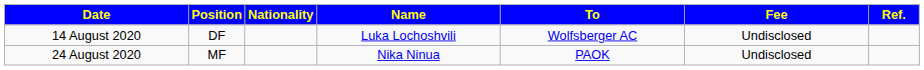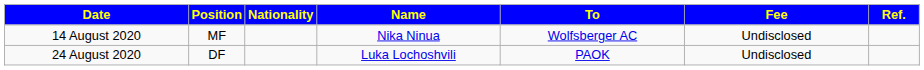14 August 2020 | Position: DF -> MF
14 August 2020 | Name: Luka Lochoshvili -> Nika Ninua
24 August 2020 | Position: MF -> DF
24 August 2020 | Name: Nika Ninua -> Luka Lochoshvili
